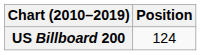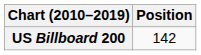US Billboard 200 | Position: 124 -> 142
